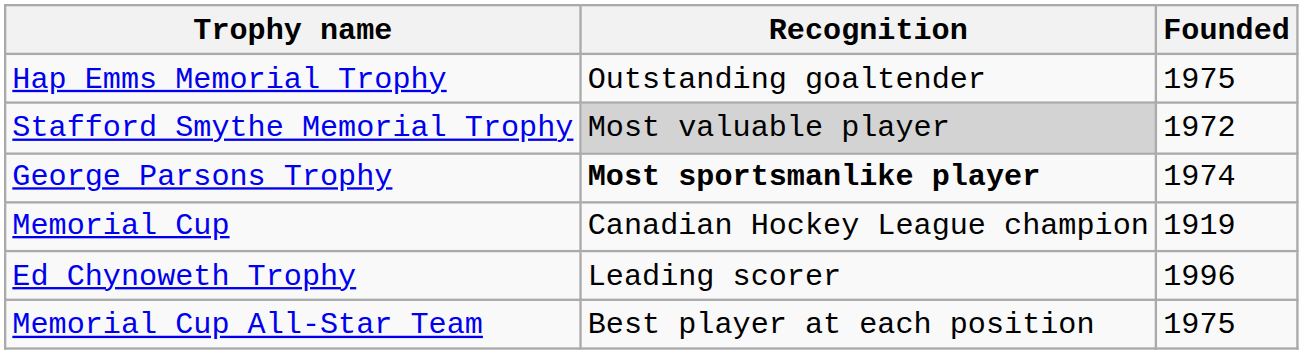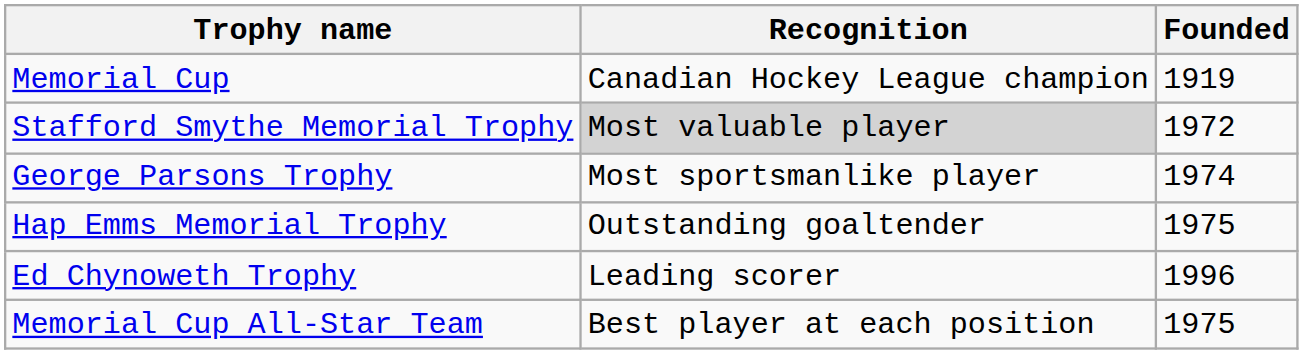rows swapped: Memorial Cup <-> Hap Emms Memorial Trophy
George Parsons Trophy | Recognition: bold -> normal
